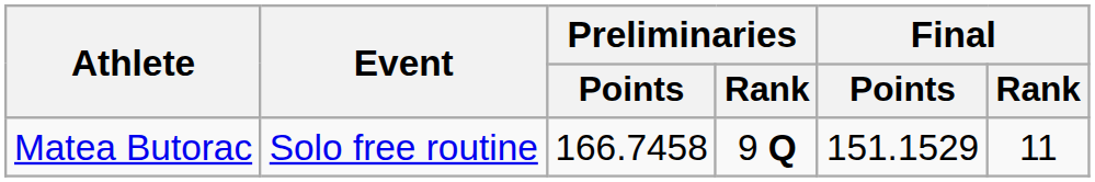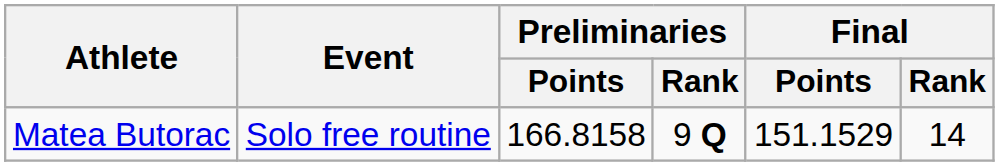Matea Butorac | Preliminaries / Points: 166.7458 -> 166.8158
Matea Butorac | Final / Rank: 11 -> 14
